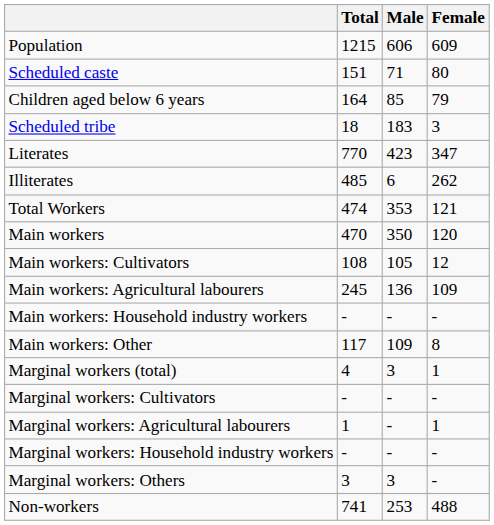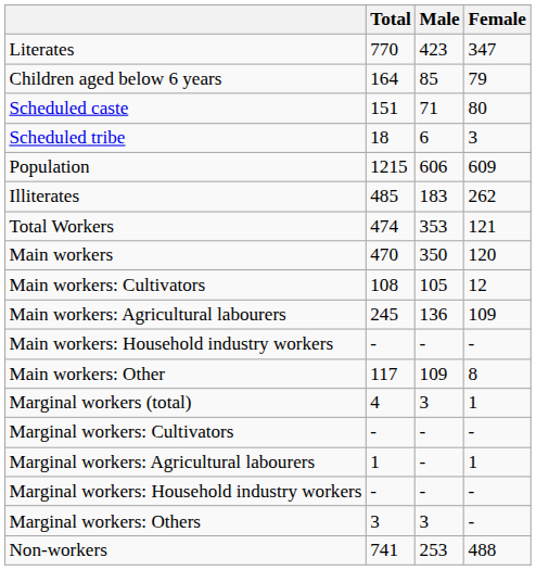rows swapped: Population <-> Literates
rows swapped: Children aged below 6 years <-> Scheduled caste
Scheduled tribe | Male: 183 -> 6
Illiterates | Male: 6 -> 183
